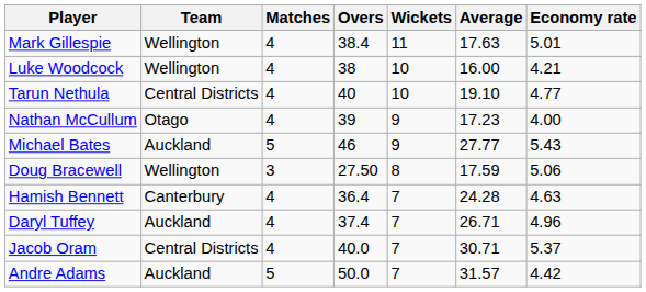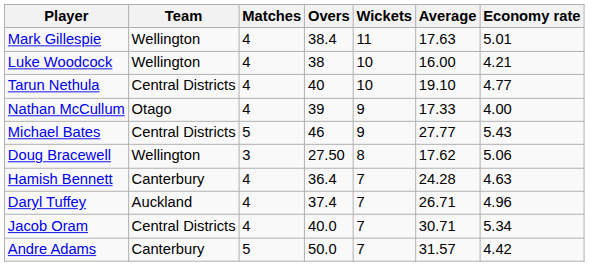Nathan McCullum | Average: 17.23 -> 17.33
Michael Bates | Team: Auckland -> Central Districts
Doug Bracewell | Average: 17.59 -> 17.62
Jacob Oram | Economy rate: 5.37 -> 5.34
Andre Adams | Team: Auckland -> Canterbury
